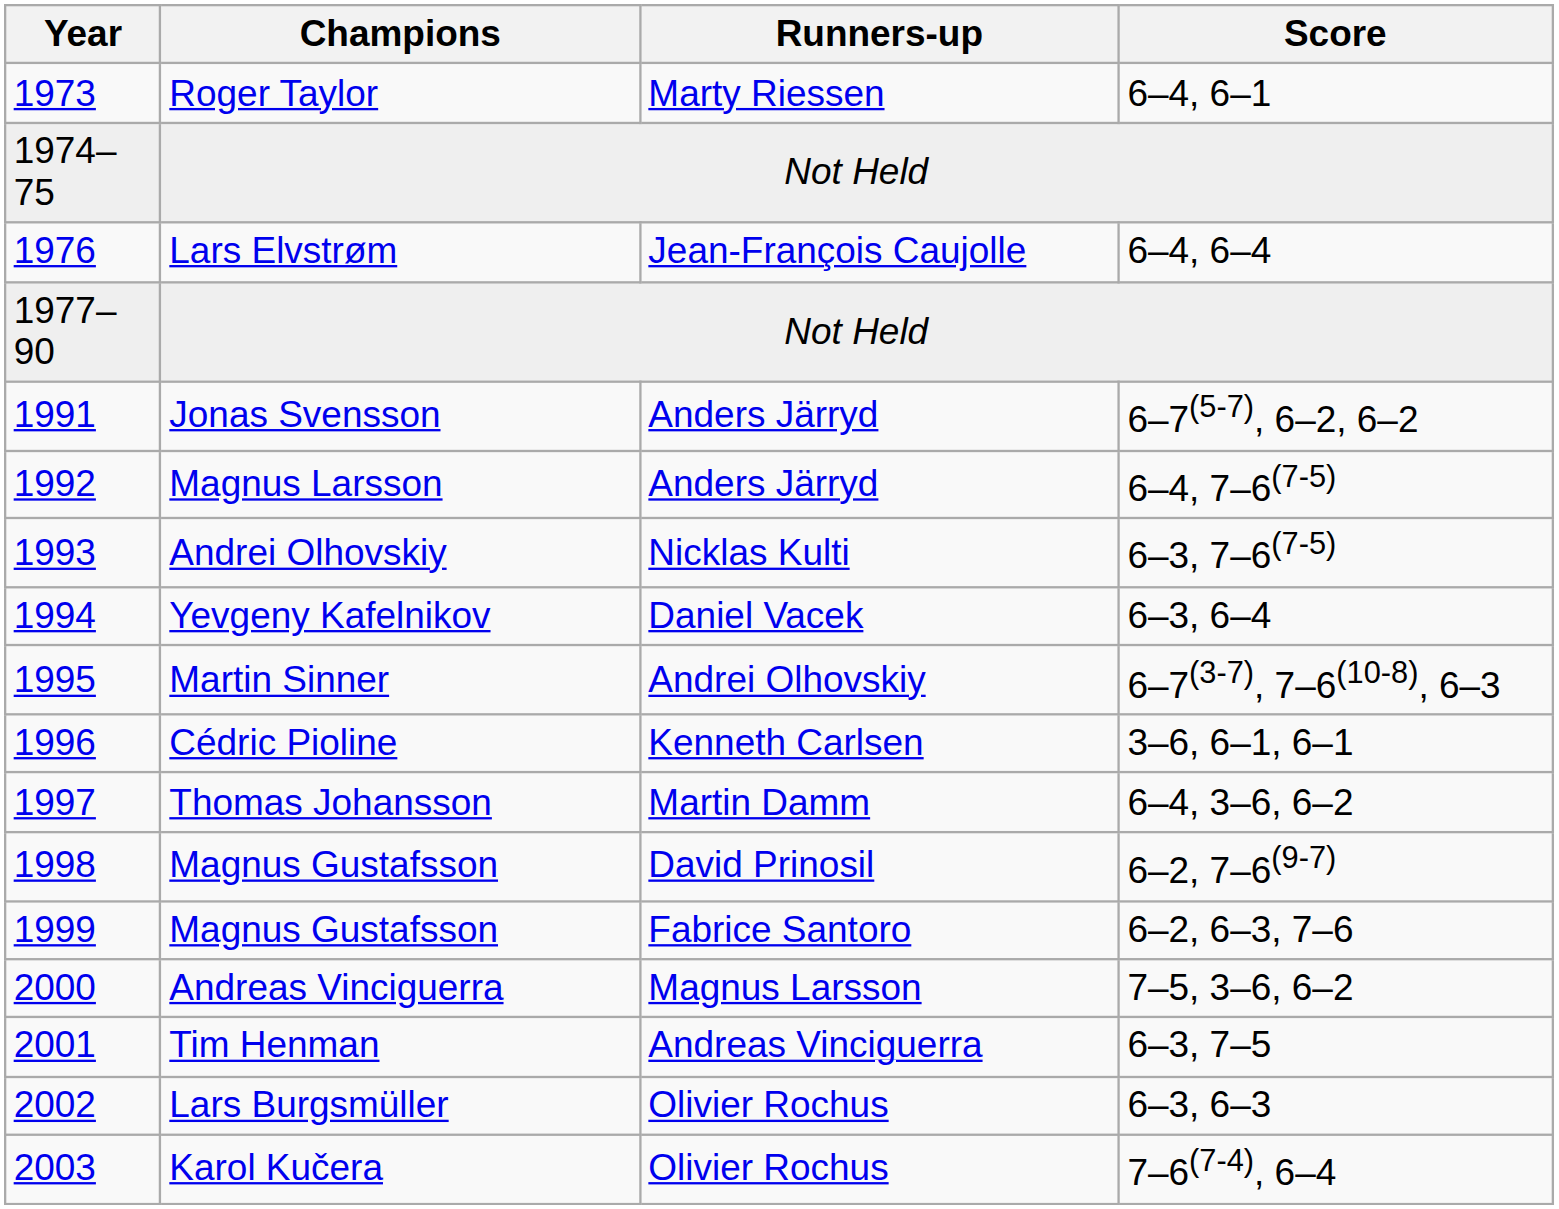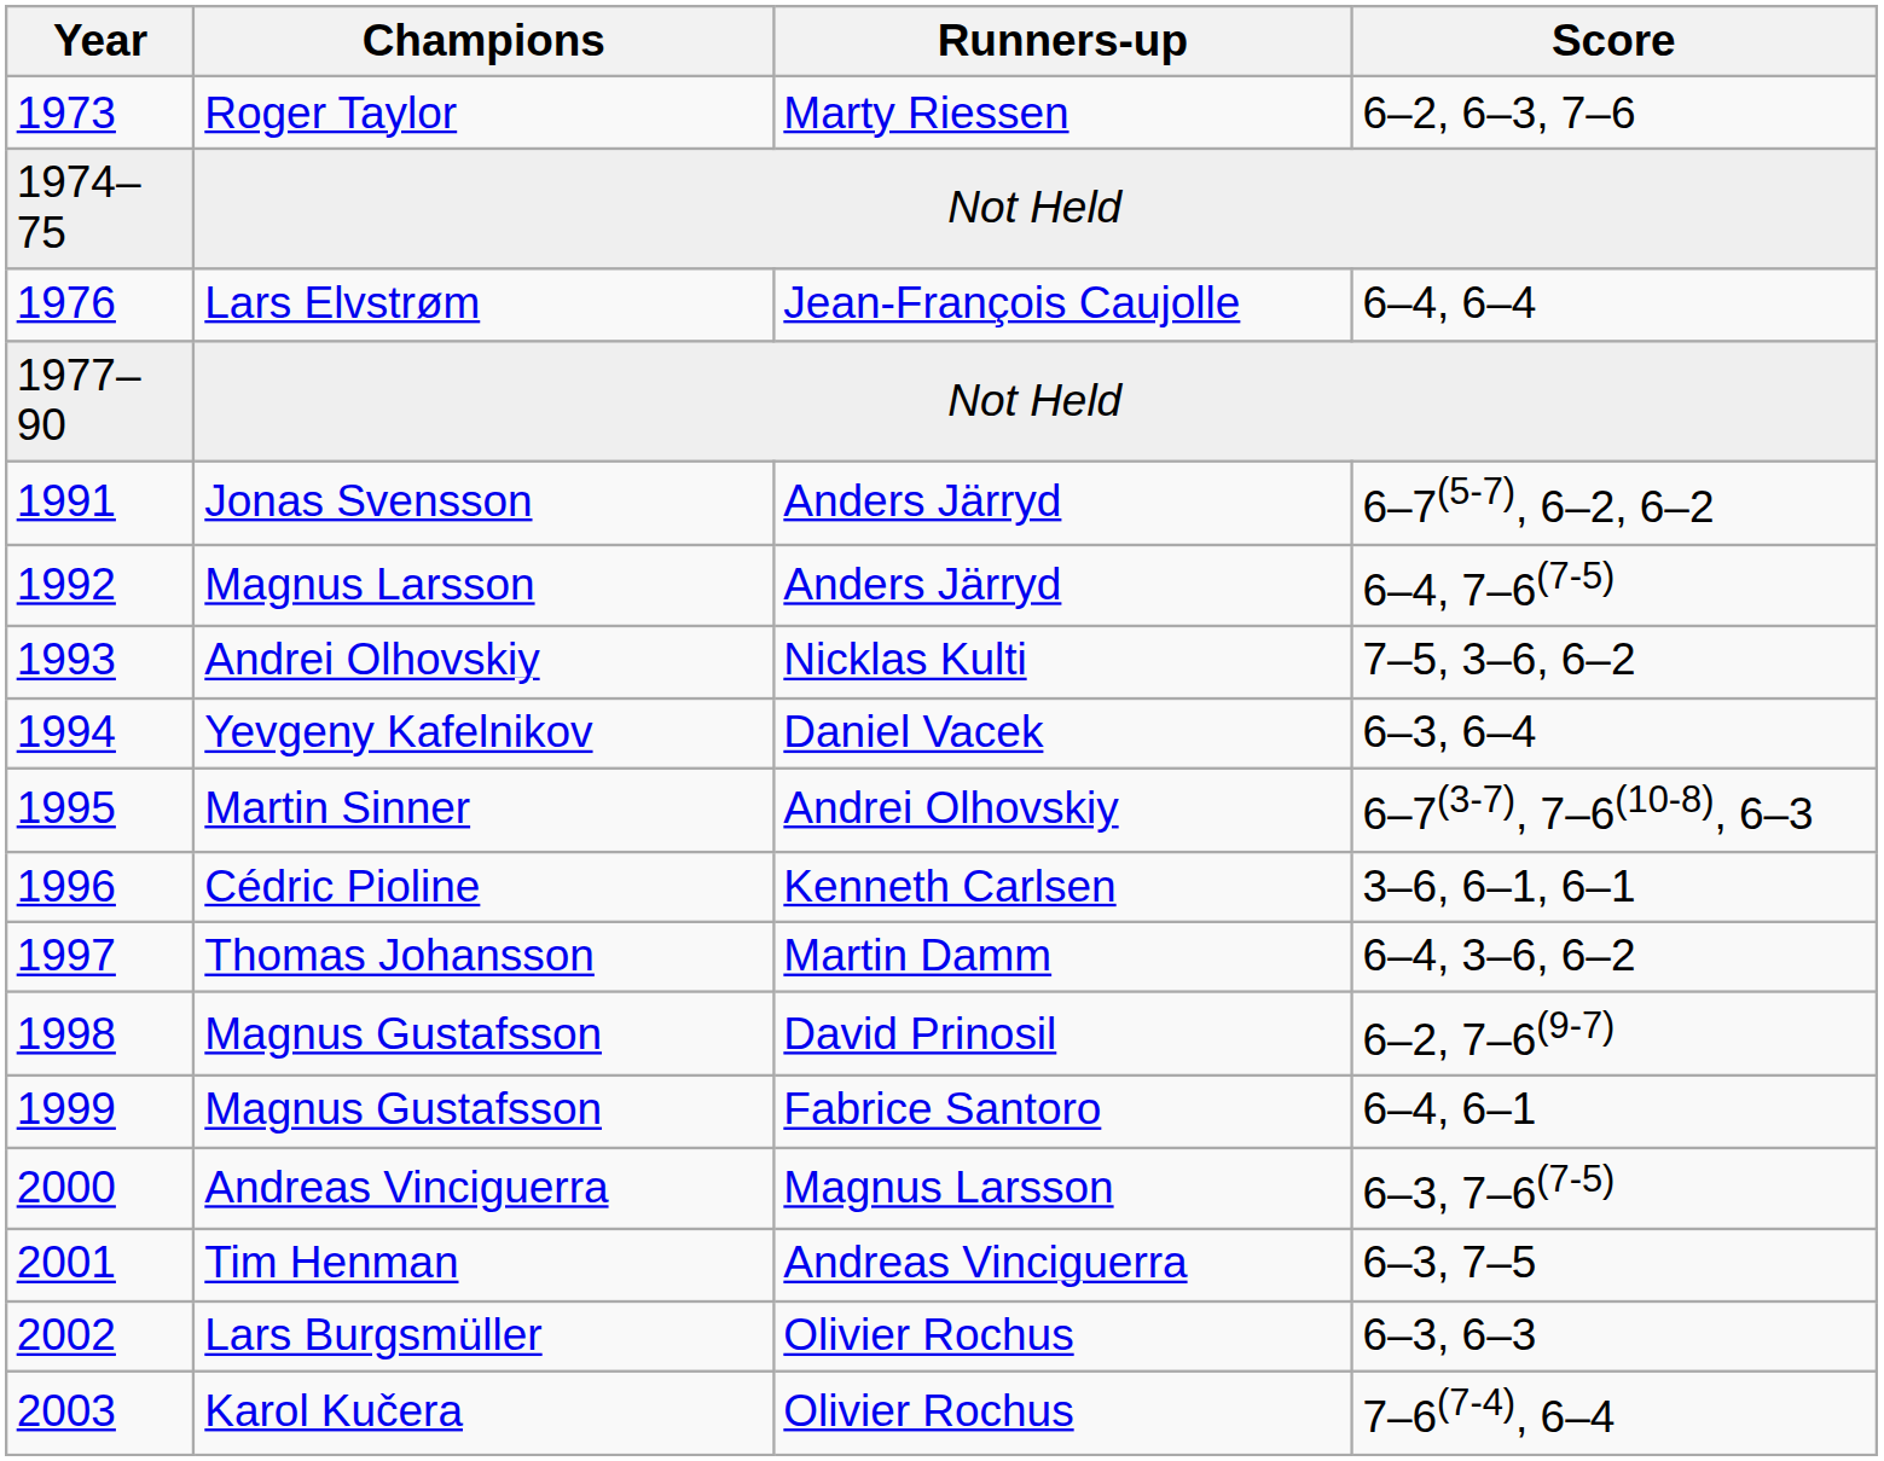1973 | Score: 6–4, 6–1 -> 6–2, 6–3, 7–6
1993 | Score: 6–3, 7–6(7-5) -> 7–5, 3–6, 6–2
1999 | Score: 6–2, 6–3, 7–6 -> 6–4, 6–1
2000 | Score: 7–5, 3–6, 6–2 -> 6–3, 7–6(7-5)
